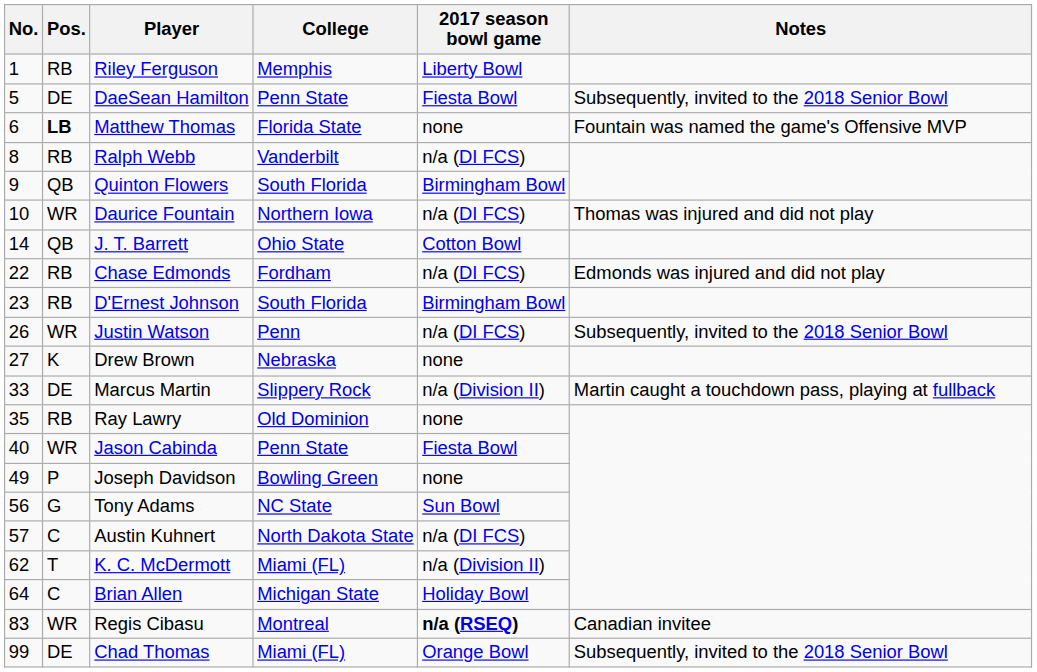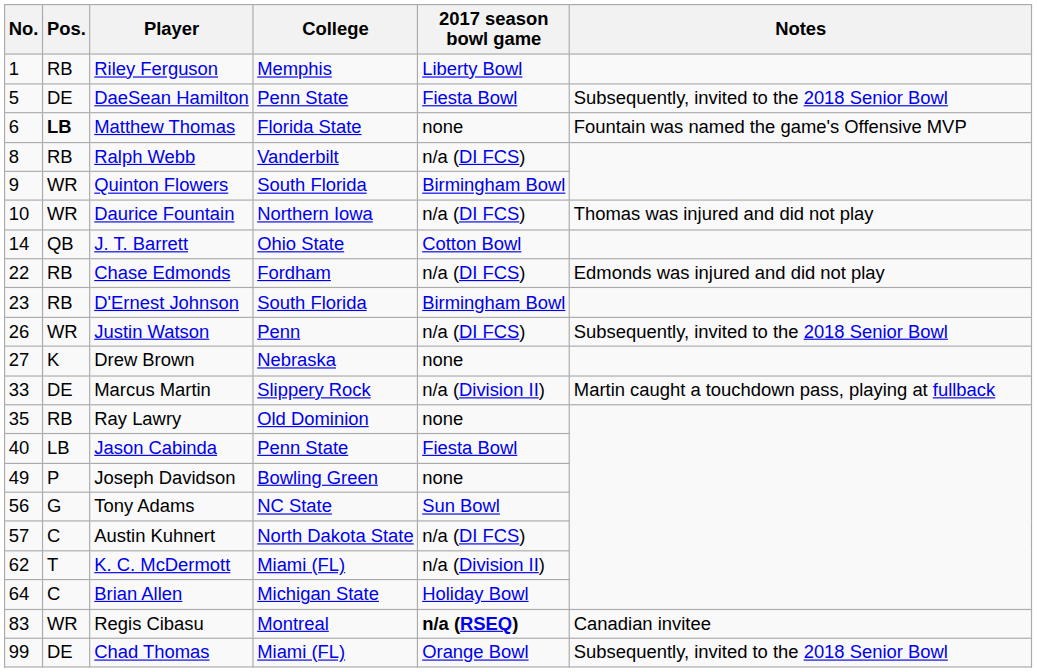Quinton Flowers | Pos.: QB -> WR
Jason Cabinda | Pos.: WR -> LB
